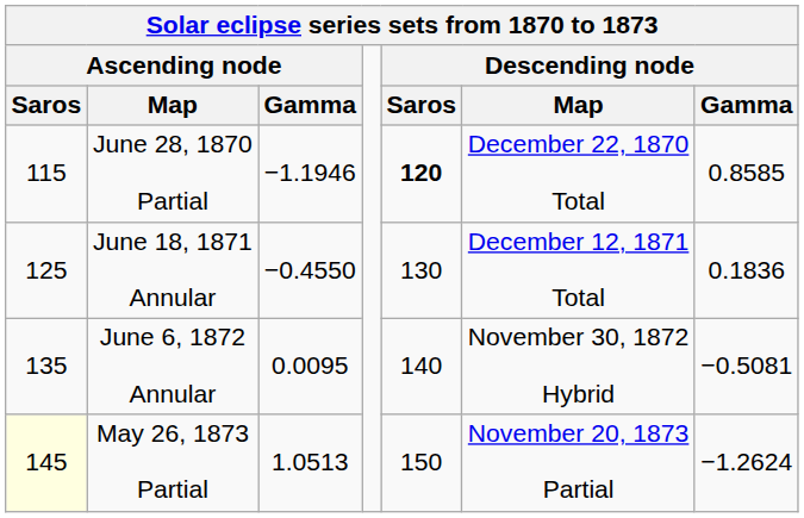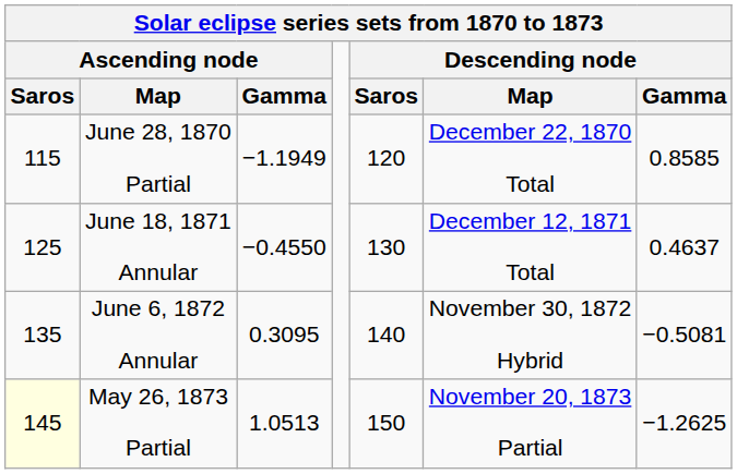June 28, 1870 Partial | Ascending node / Gamma: −1.1946 -> −1.1949
June 28, 1870 Partial | Descending node / Saros: bold -> normal
June 18, 1871 Annular | Descending node / Gamma: 0.1836 -> 0.4637
June 6, 1872 Annular | Ascending node / Gamma: 0.0095 -> 0.3095
May 26, 1873 Partial | Descending node / Gamma: −1.2624 -> −1.2625
